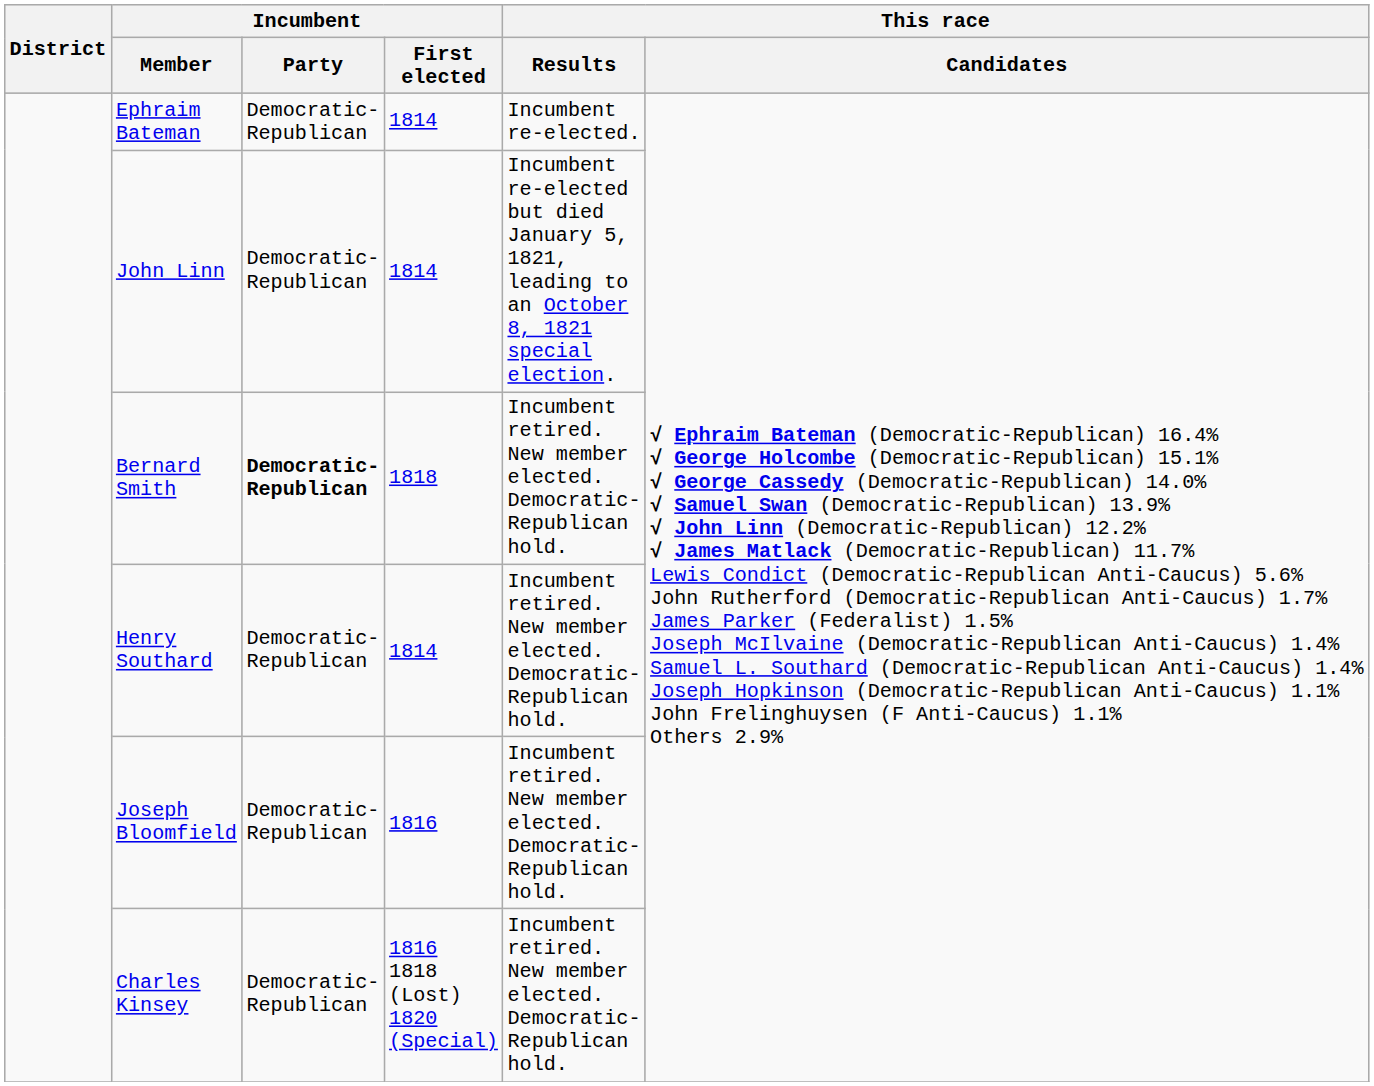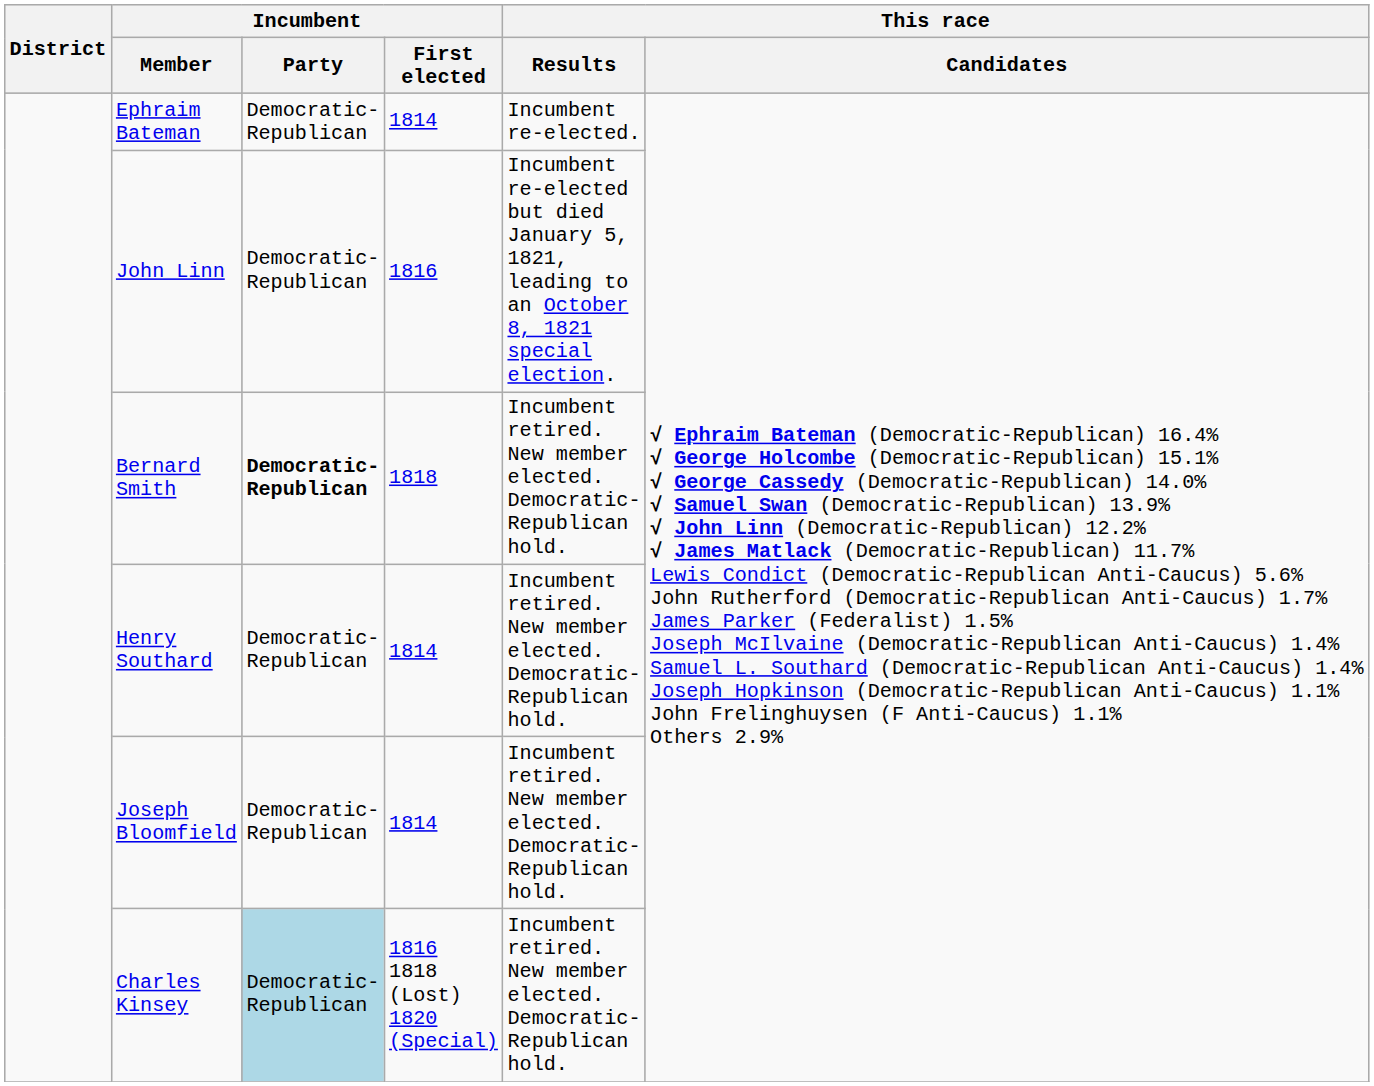John Linn | Incumbent / First elected: 1814 -> 1816
Joseph Bloomfield | Incumbent / First elected: 1816 -> 1814
Charles Kinsey | Incumbent / Party: no background -> lightblue background
